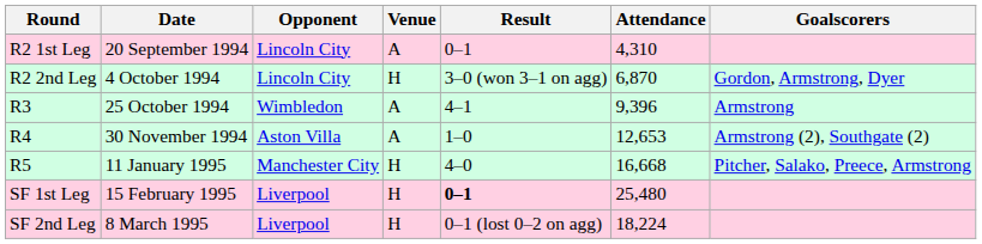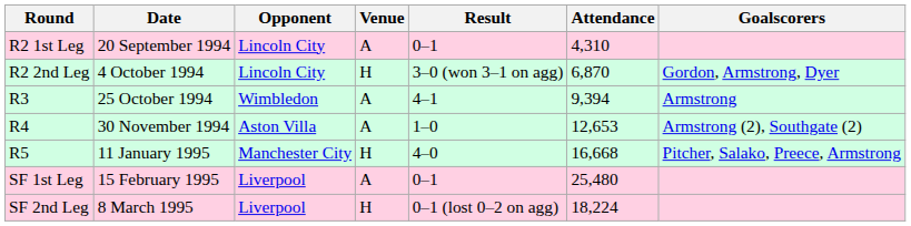R3 | Attendance: 9,396 -> 9,394
SF 1st Leg | Venue: H -> A
SF 1st Leg | Result: bold -> normal
